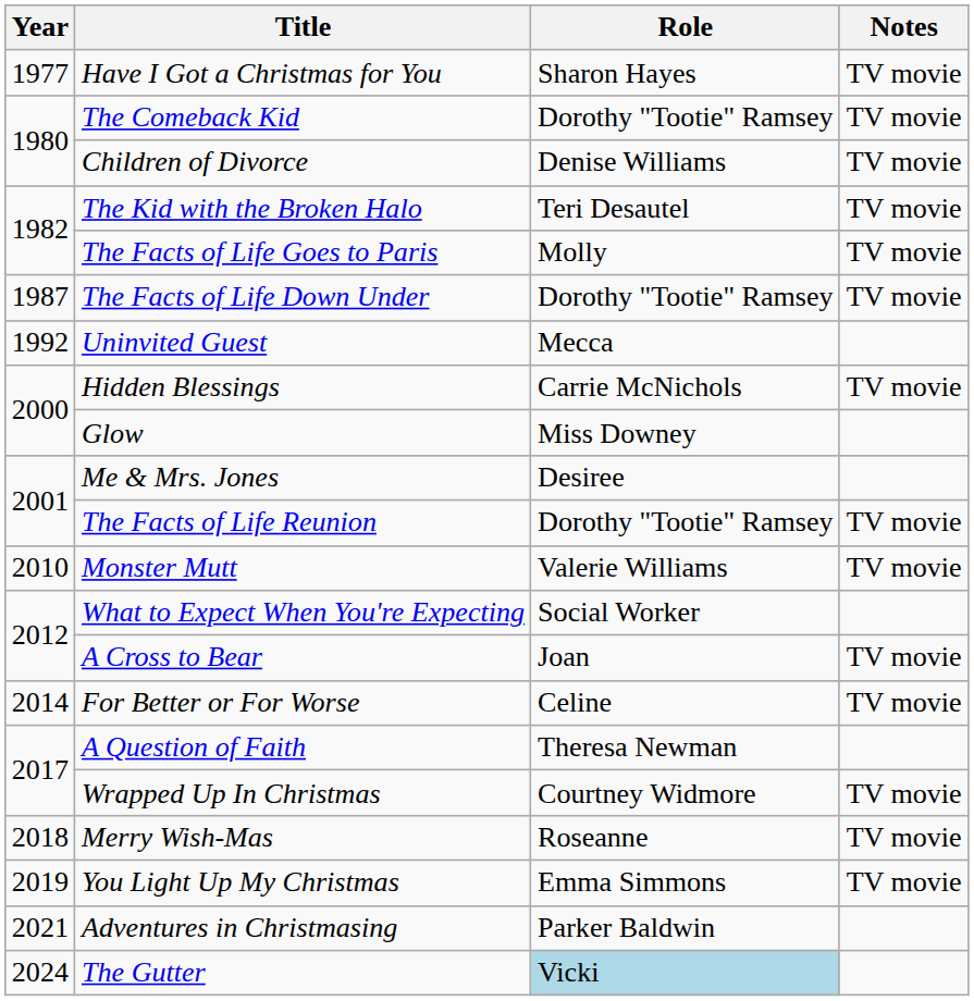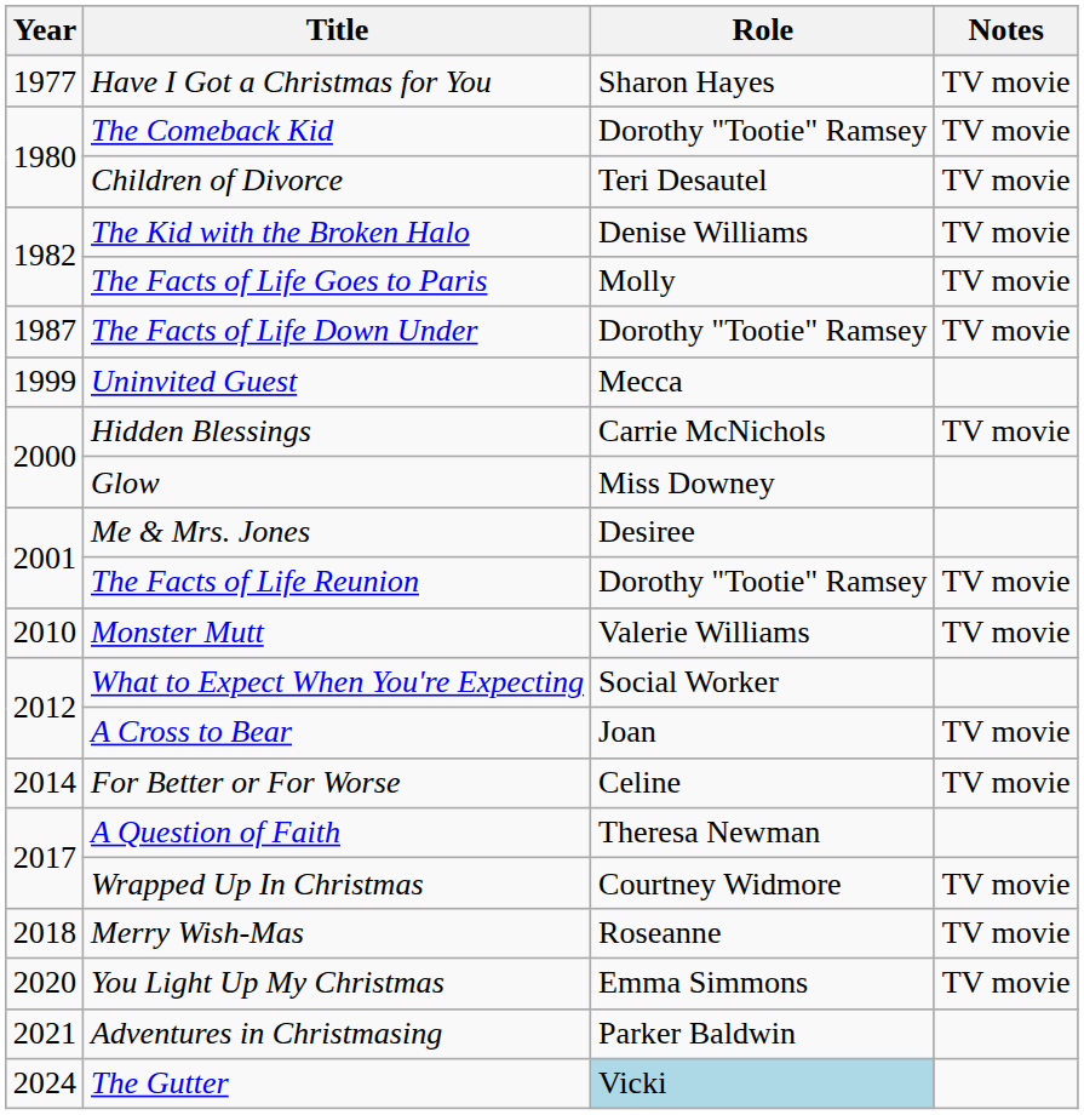Children of Divorce | Role: Denise Williams -> Teri Desautel
The Kid with the Broken Halo | Role: Teri Desautel -> Denise Williams
Uninvited Guest | Year: 1992 -> 1999
You Light Up My Christmas | Year: 2019 -> 2020
